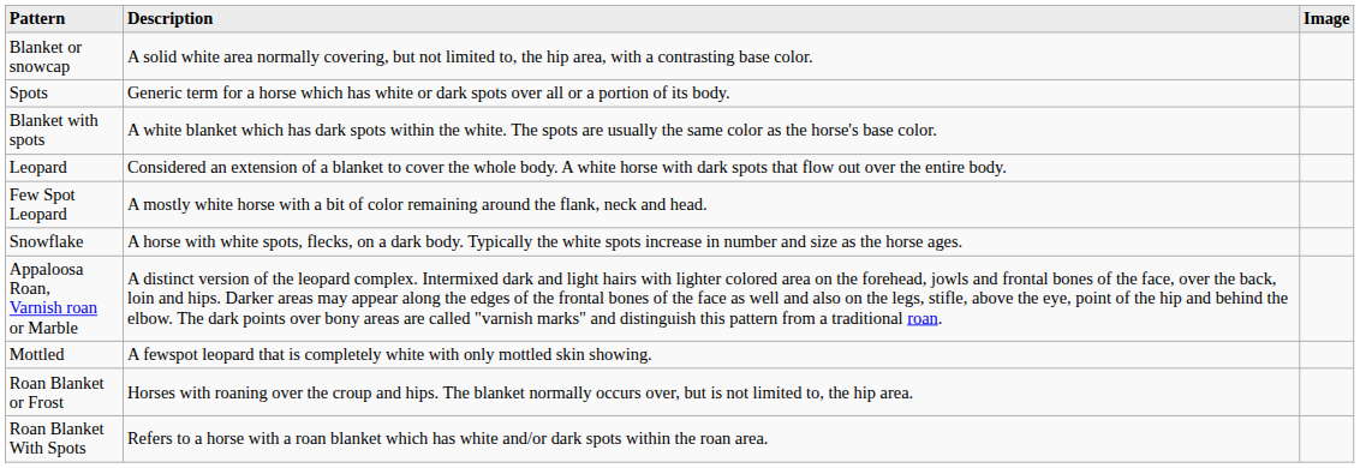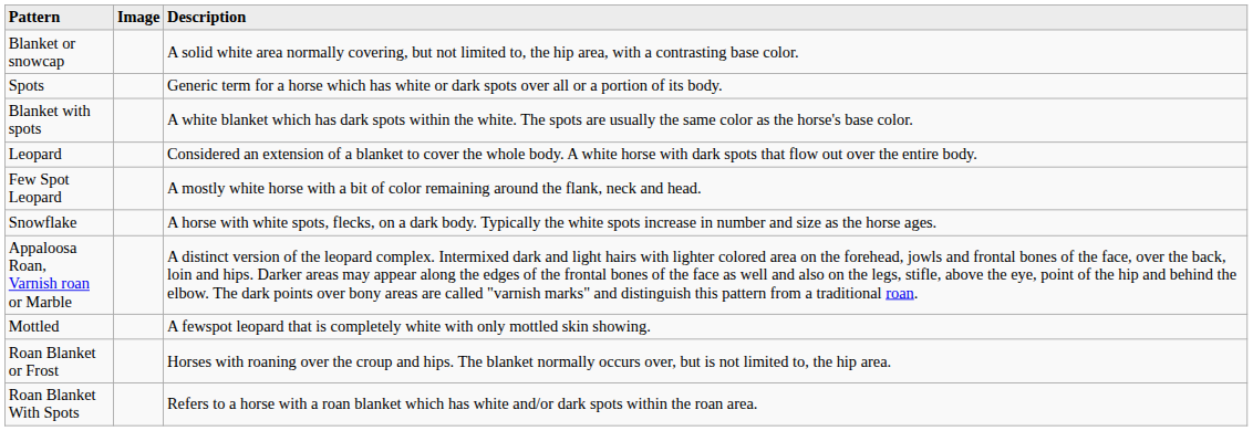columns swapped: Description <-> Image
